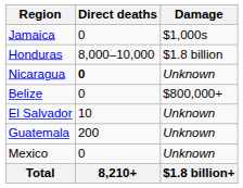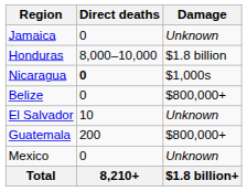Jamaica | Damage: $1,000s -> Unknown
Nicaragua | Damage: Unknown -> $1,000s
Guatemala | Damage: Unknown -> $800,000+
